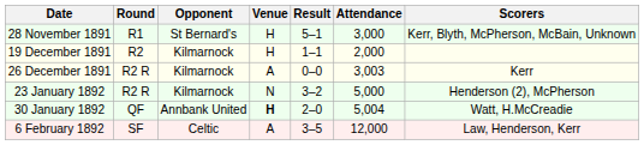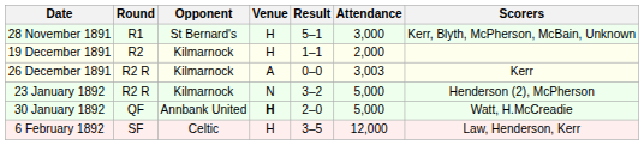30 January 1892 | Attendance: 5,004 -> 5,000
6 February 1892 | Venue: A -> H
